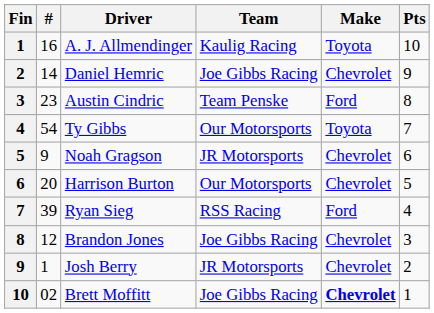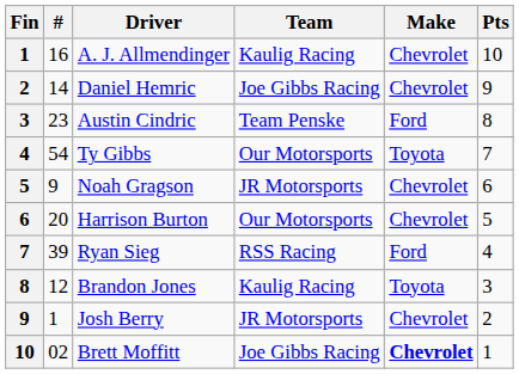A. J. Allmendinger | Make: Toyota -> Chevrolet
Brandon Jones | Team: Joe Gibbs Racing -> Kaulig Racing
Brandon Jones | Make: Chevrolet -> Toyota
